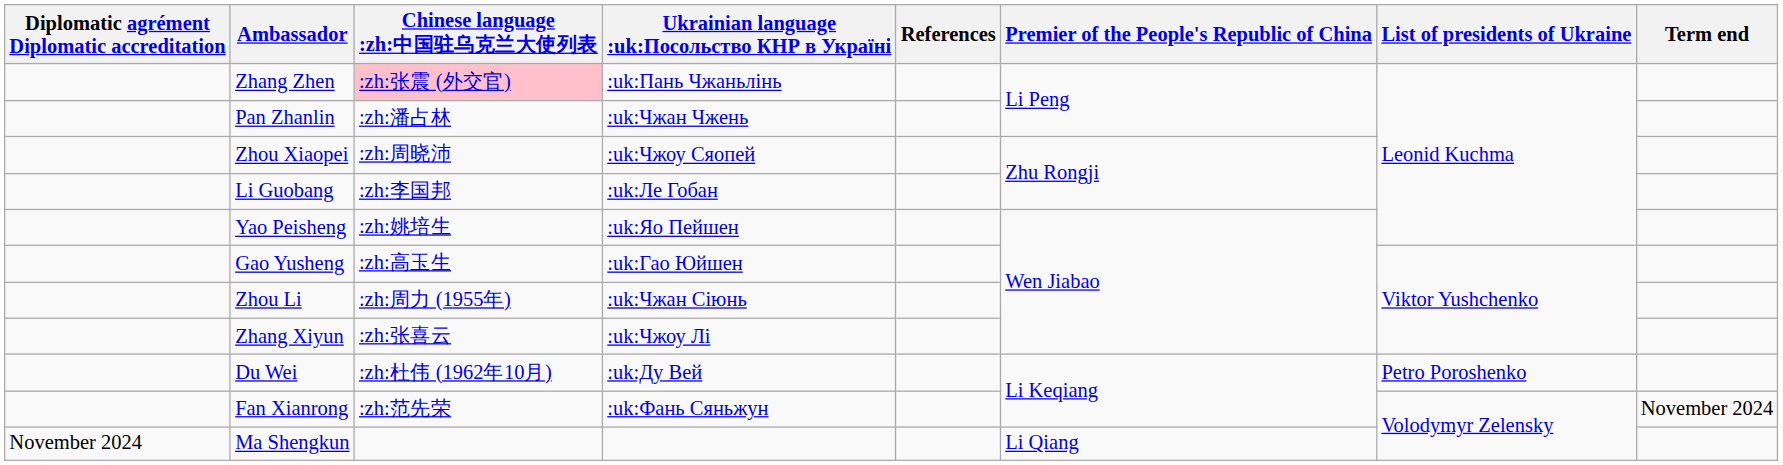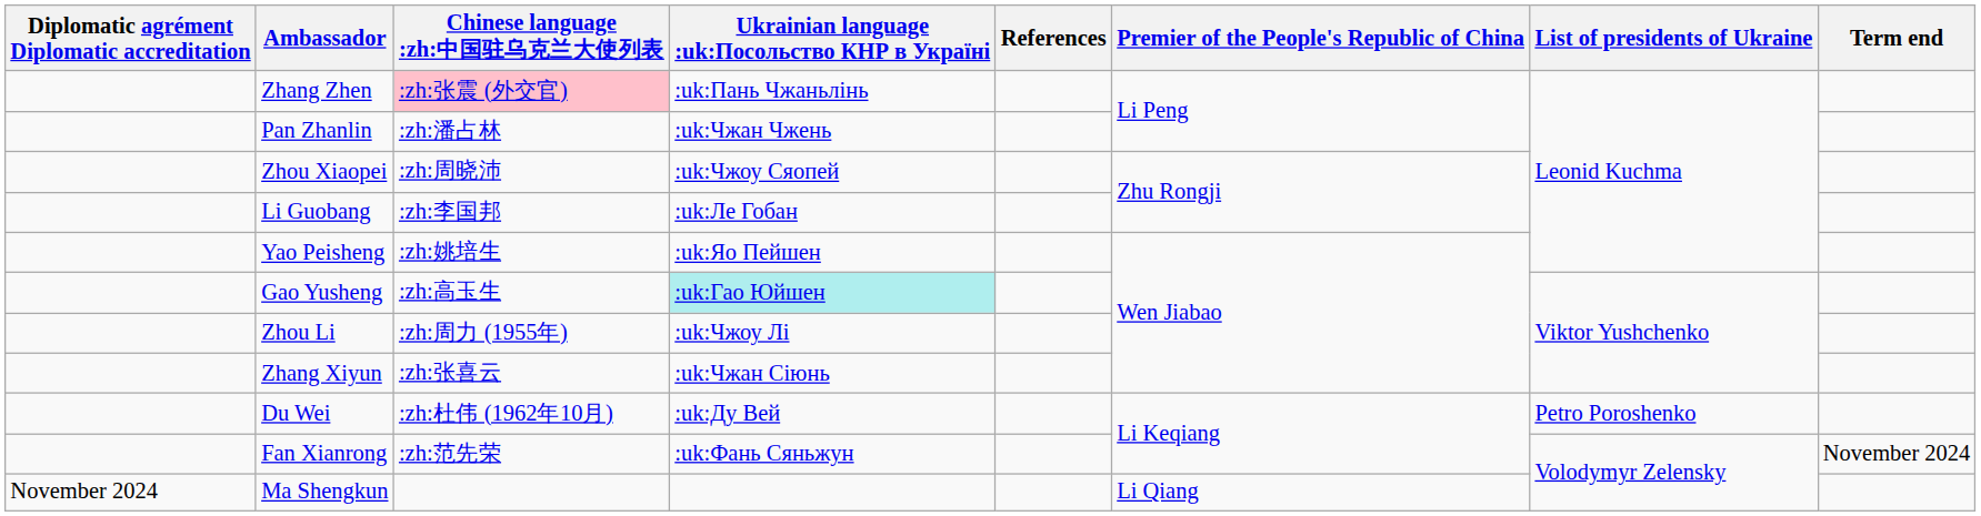Gao Yusheng | Ukrainian language :uk:Посольство КНР в Україні: no background -> paleturquoise background
Zhou Li | Ukrainian language :uk:Посольство КНР в Україні: :uk:Чжан Сіюнь -> :uk:Чжоу Лі
Zhang Xiyun | Ukrainian language :uk:Посольство КНР в Україні: :uk:Чжоу Лі -> :uk:Чжан Сіюнь
